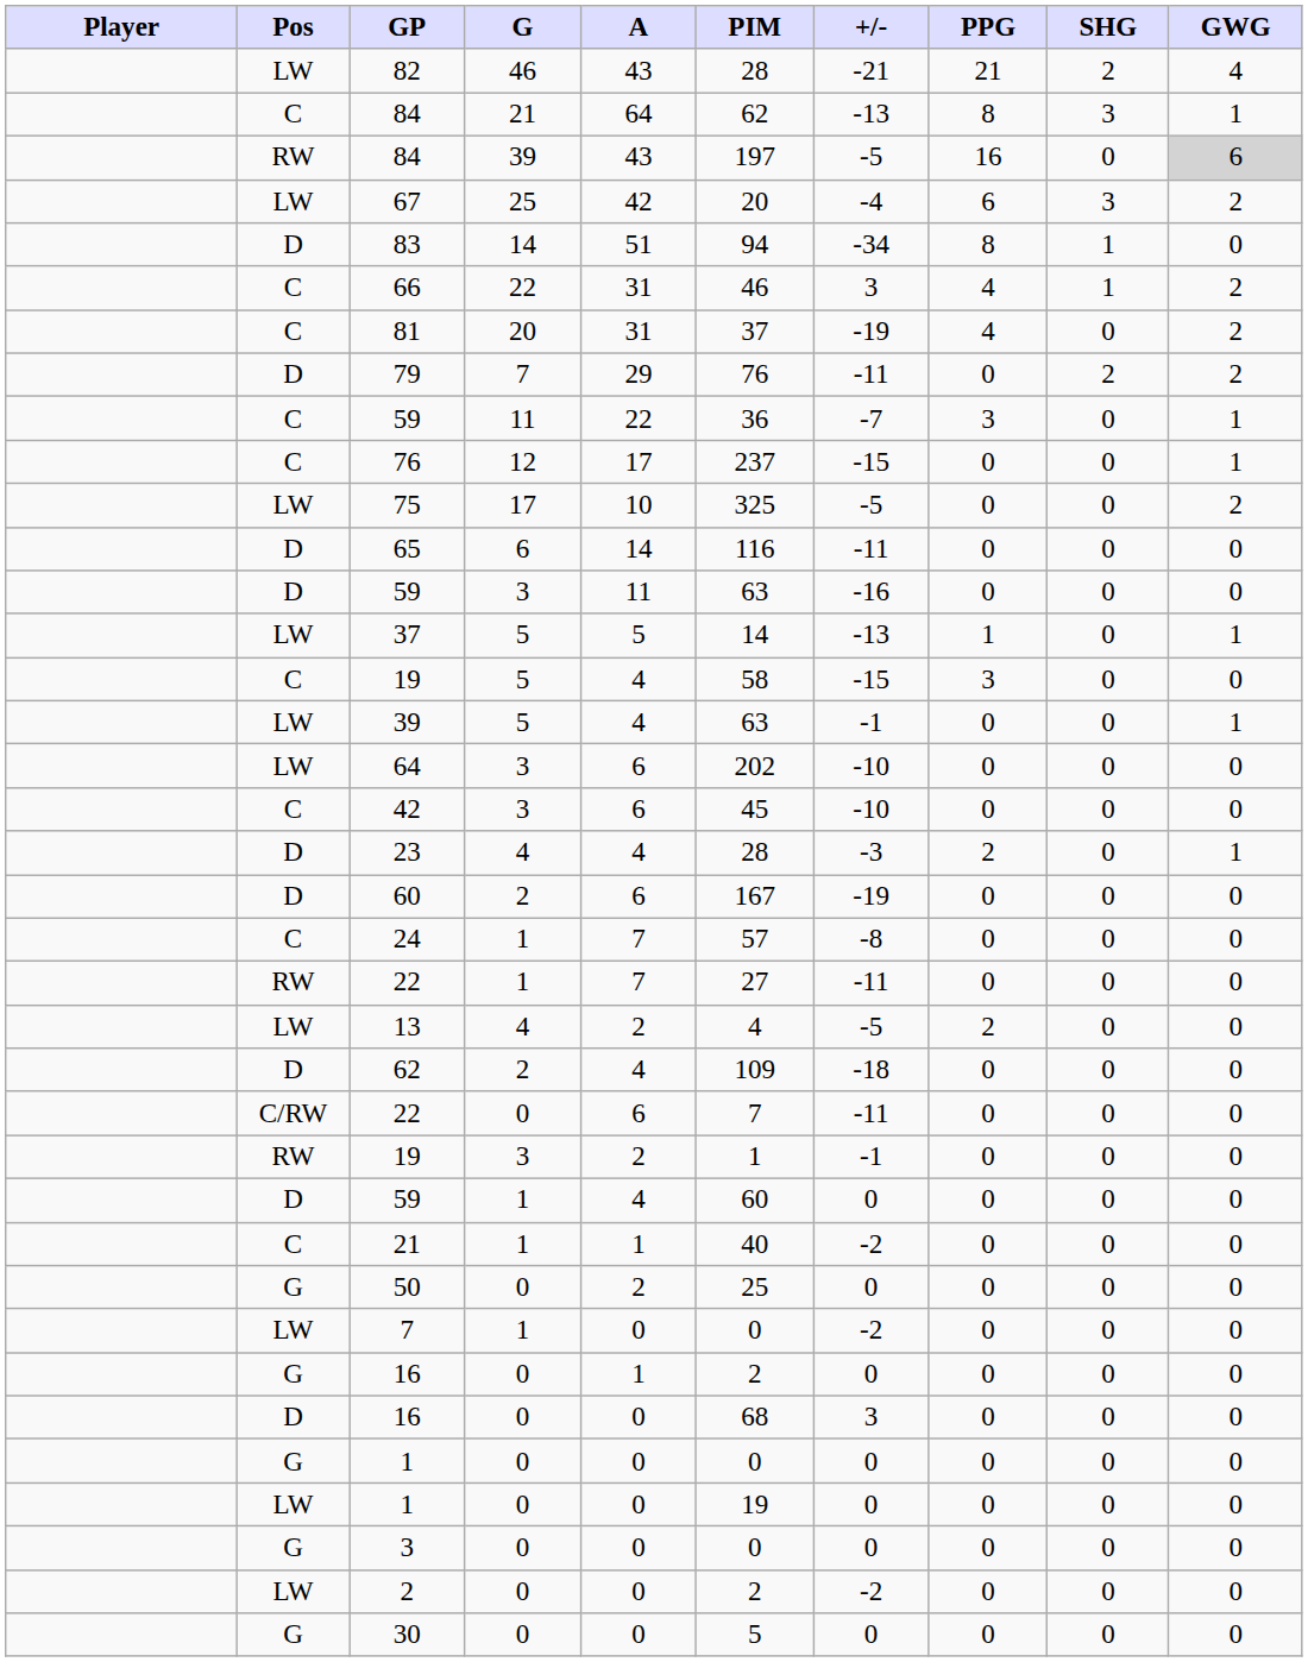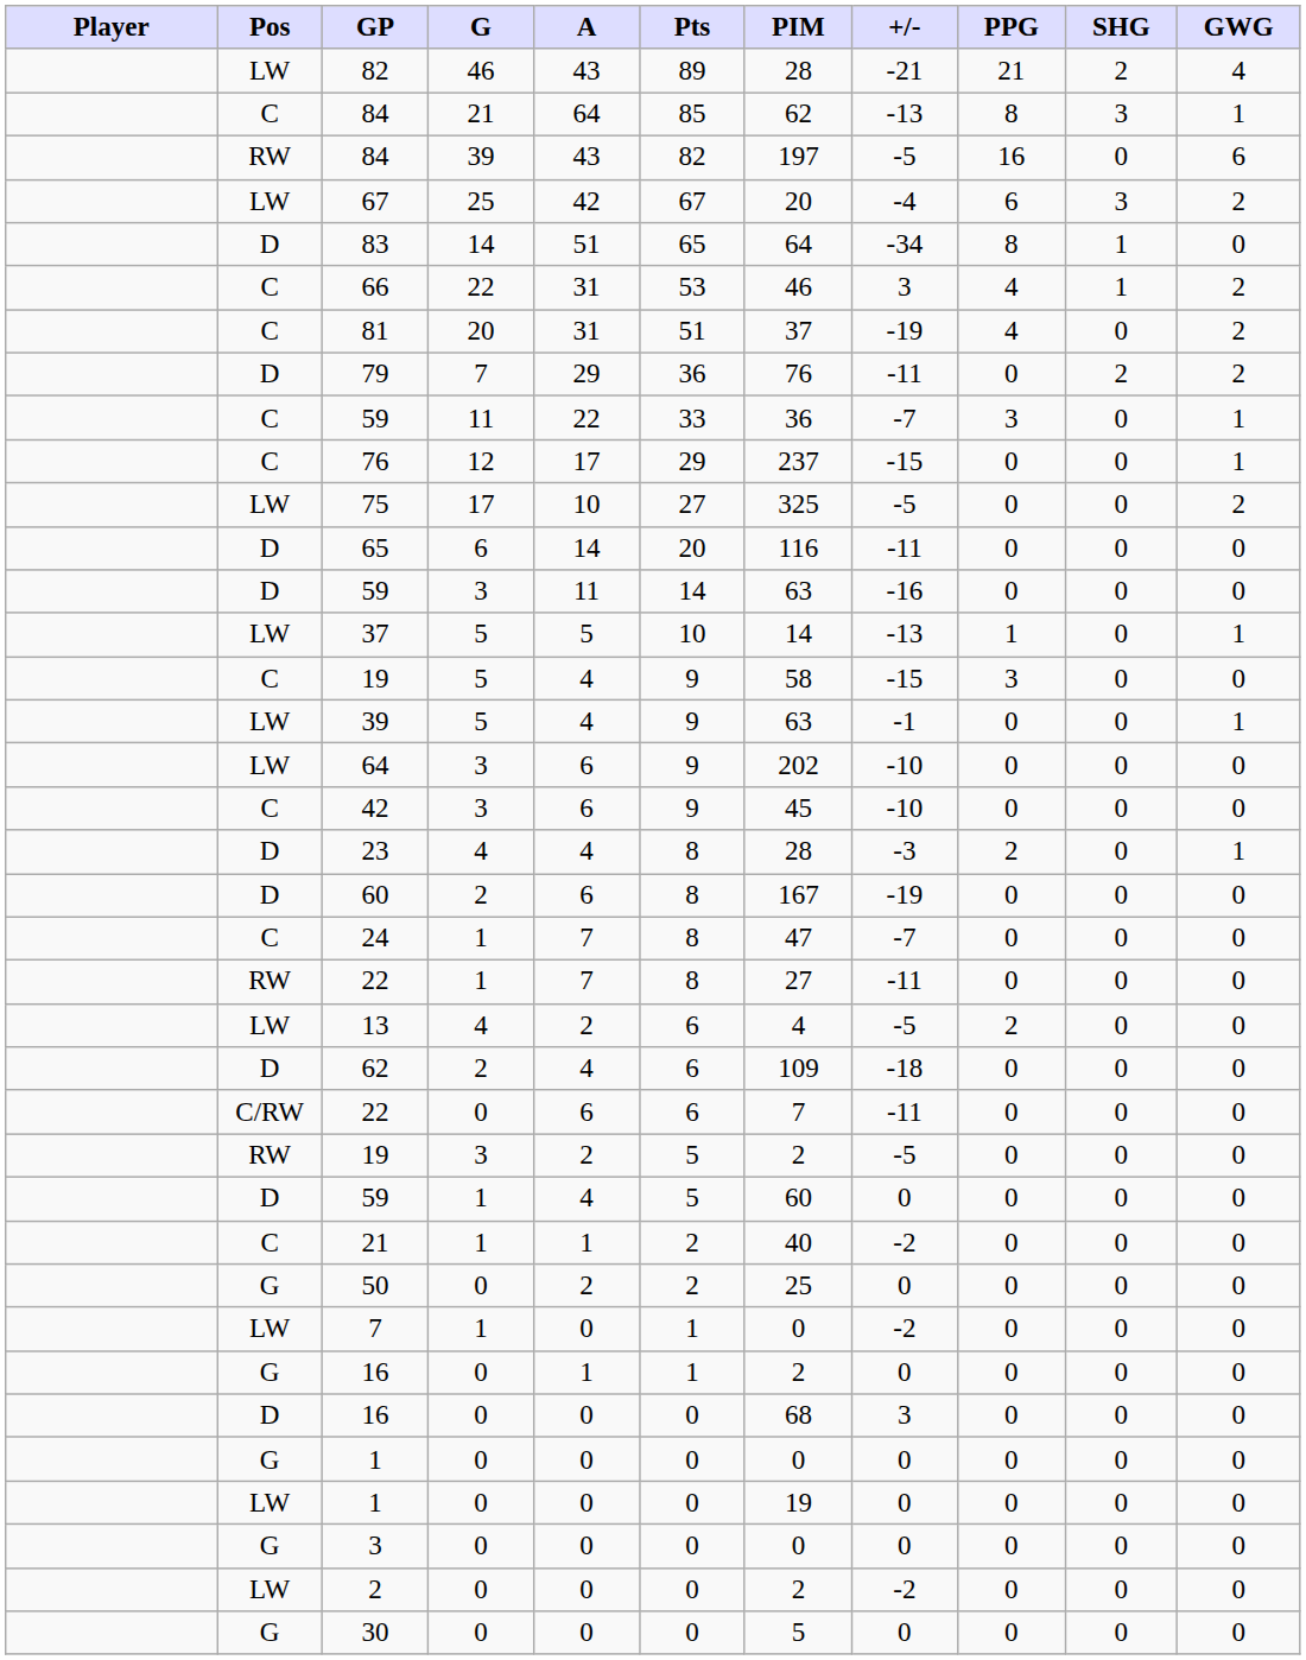+ column: Pts | 89 | 85 | 82 | 67 | 65 | 53 | 51 | 36 | 33 | 29 | 27 | 20 | 14 | 10 | 9 | 9 | 9 | 9 | 8 | 8 | 8 | 8 | 6 | 6 | 6 | 5 | 5 | 2 | 2 | 1 | 1 | 0 | 0 | 0 | 0 | 0 | 0
RW / 84 | GWG: lightgrey background -> no background
83 | PIM: 94 -> 64
24 | PIM: 57 -> 47
24 | +/-: -8 -> -7
RW / 19 | PIM: 1 -> 2
RW / 19 | +/-: -1 -> -5
